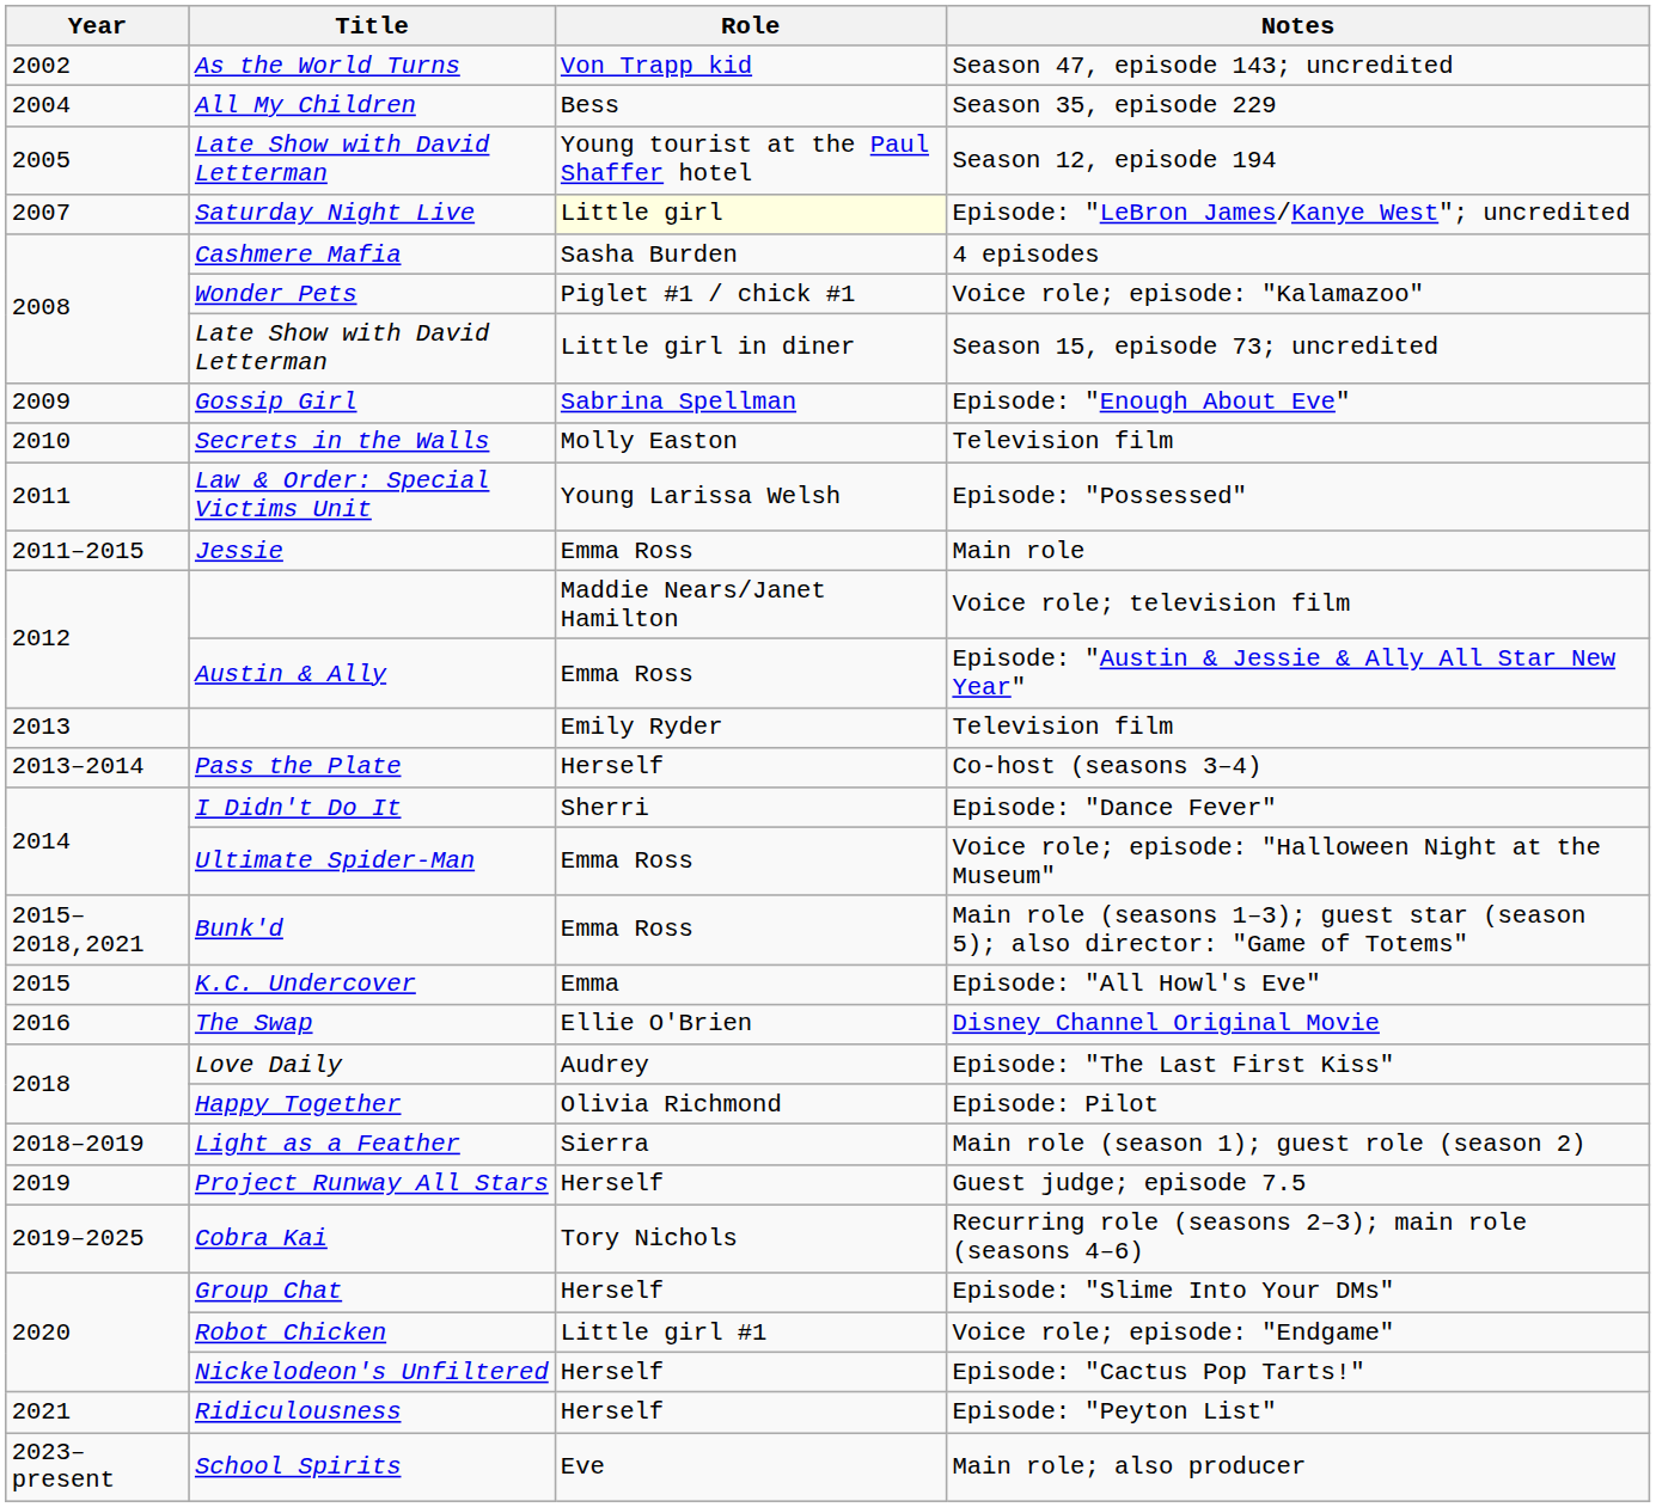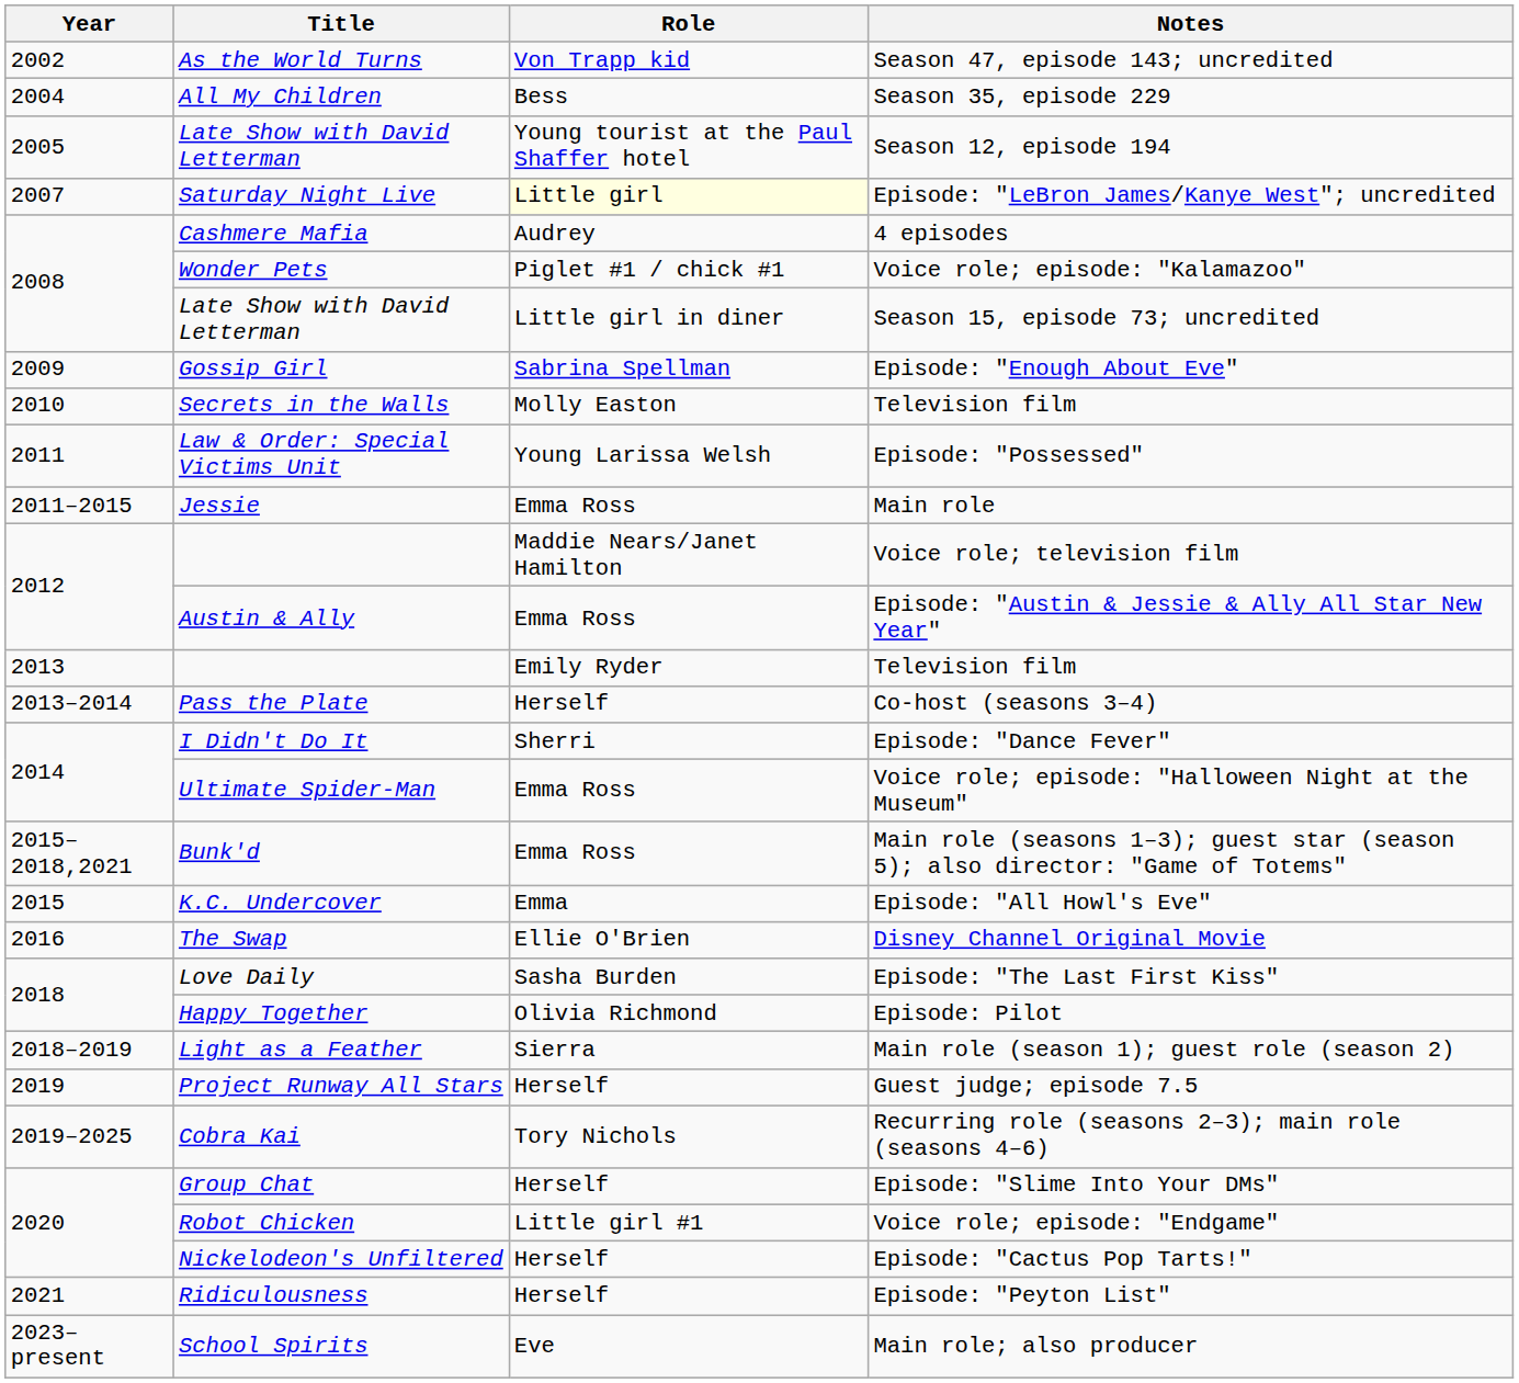4 episodes | Role: Sasha Burden -> Audrey
Episode: "The Last First Kiss" | Role: Audrey -> Sasha Burden
